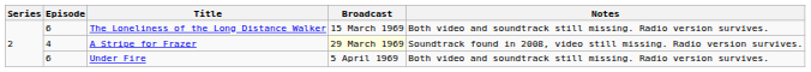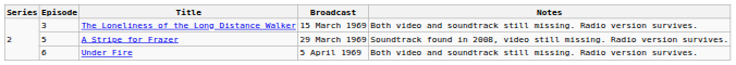The Loneliness of the Long Distance Walker | Episode: 6 -> 3
A Stripe for Frazer | Episode: 4 -> 5
A Stripe for Frazer | Broadcast: lightyellow background -> no background
